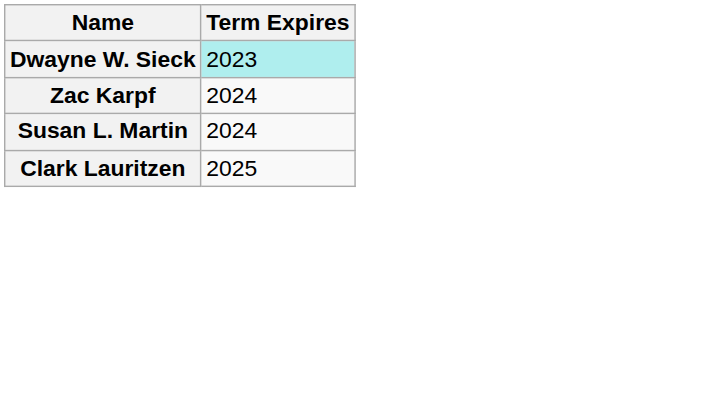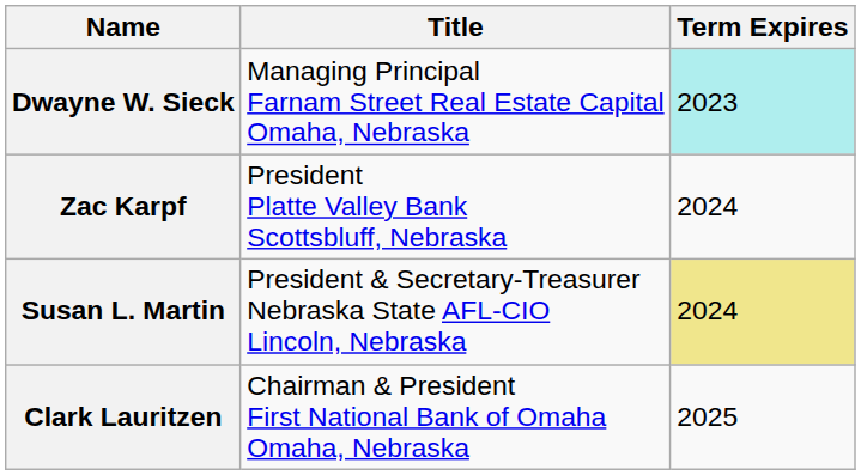+ column: Title | Managing Principal Farnam Street Real Estate Capital Omaha, Nebraska | President Platte Valley Bank Scottsbluff, Nebraska | President & Secretary-Treasurer Nebraska State AFL-CIO Lincoln, Nebraska | Chairman & President First National Bank of Omaha Omaha, Nebraska
Susan L. Martin | Term Expires: no background -> khaki background
